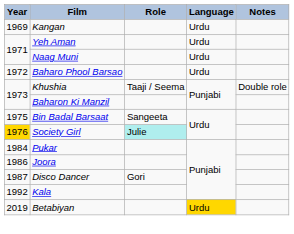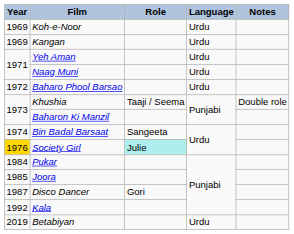+ row: 1969 | Koh-e-Noor | Urdu
Bin Badal Barsaat | Year: 1975 -> 1974
Joora | Year: 1986 -> 1985
Betabiyan | Language: gold background -> no background
